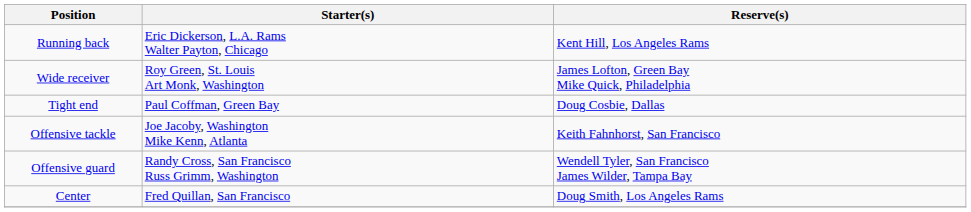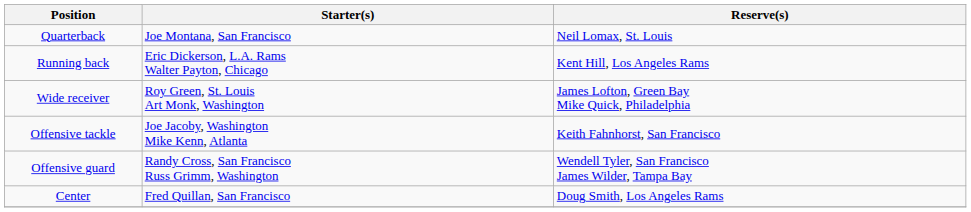+ row: Quarterback | Joe Montana, San Francisco | Neil Lomax, St. Louis
- row: Tight end | Paul Coffman, Green Bay | Doug Cosbie, Dallas
